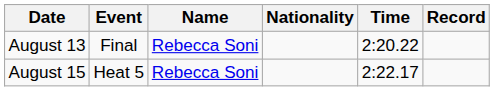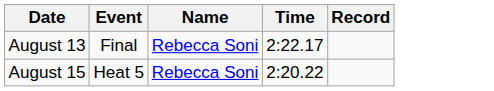- column: Nationality
August 13 | Time: 2:20.22 -> 2:22.17
August 15 | Time: 2:22.17 -> 2:20.22
